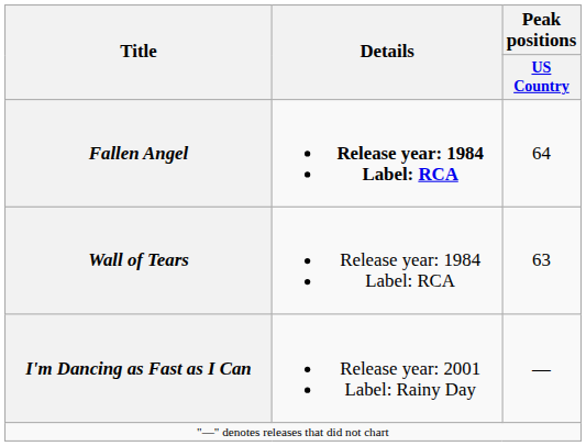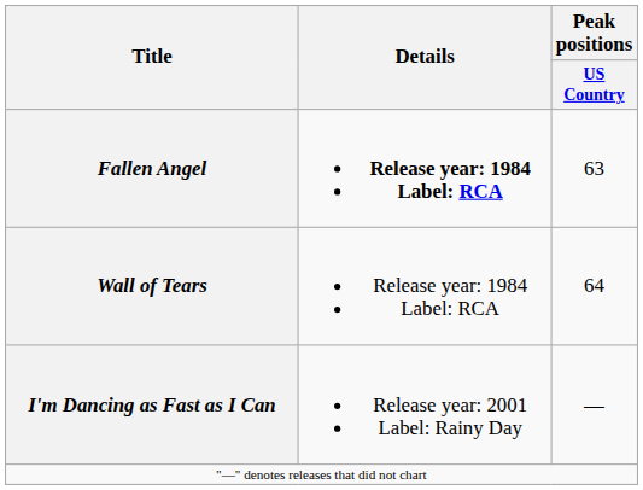Fallen Angel | Peak positions / US Country: 64 -> 63
Wall of Tears | Peak positions / US Country: 63 -> 64
